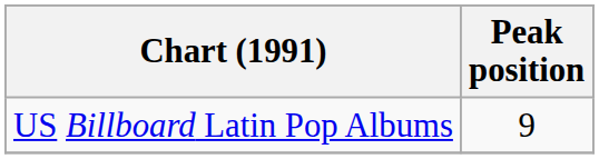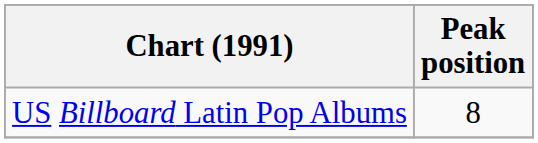US Billboard Latin Pop Albums | Peak position: 9 -> 8
